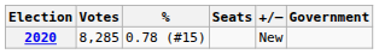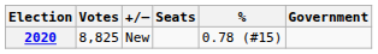columns swapped: % <-> +/–
2020 | Votes: 8,285 -> 8,825
